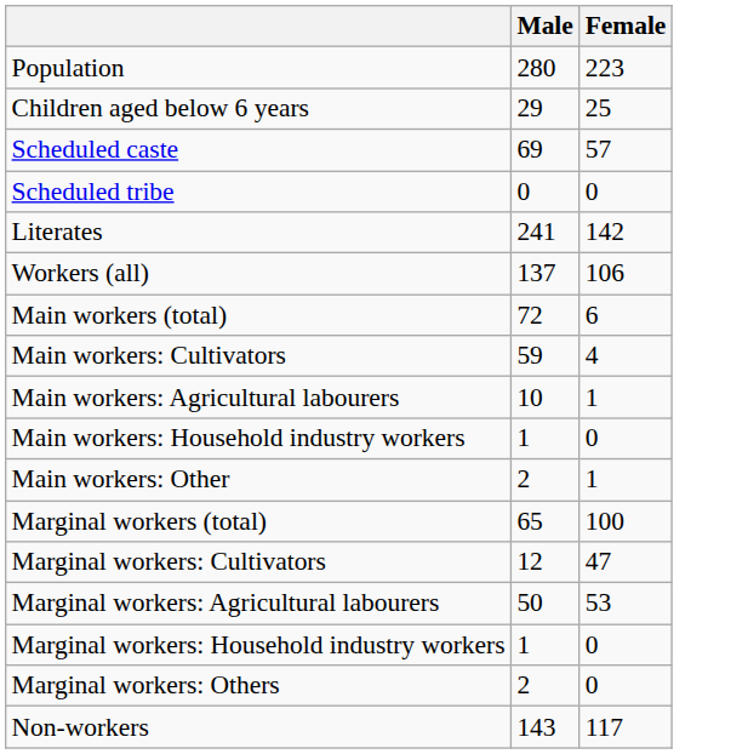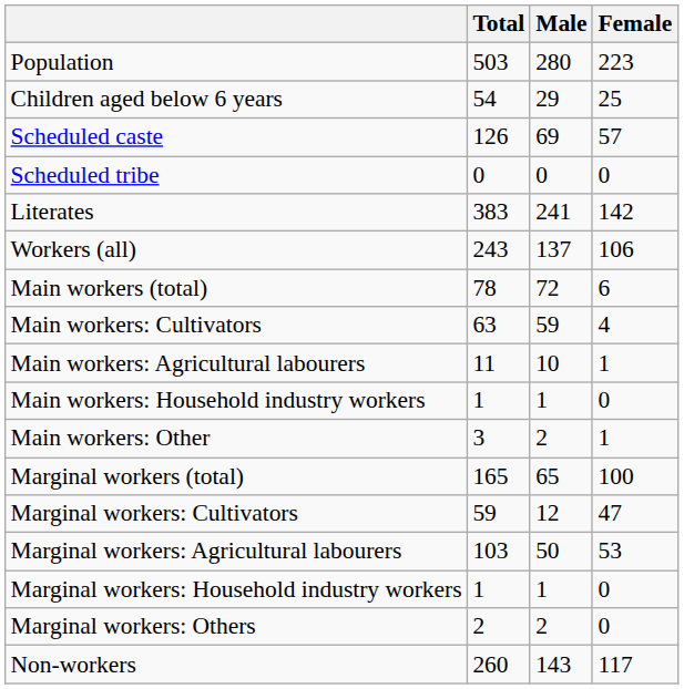+ column: Total | 503 | 54 | 126 | 0 | 383 | 243 | 78 | 63 | 11 | 1 | 3 | 165 | 59 | 103 | 1 | 2 | 260
